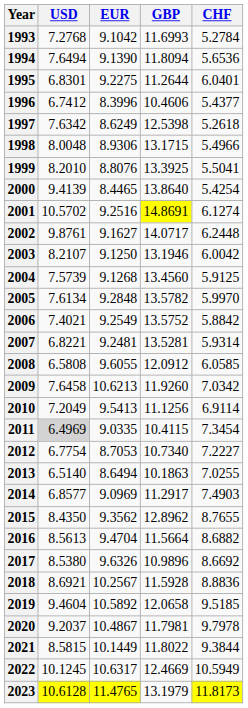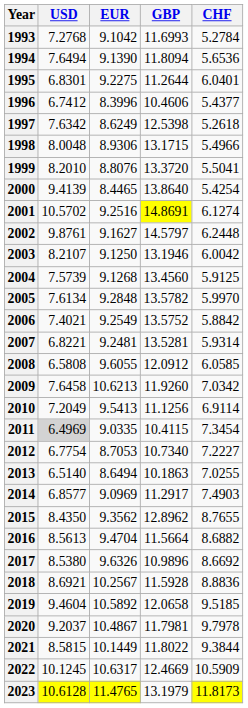1999 | GBP: 13.3925 -> 13.3720
2002 | GBP: 14.0717 -> 14.5797
2022 | CHF: 10.5949 -> 10.5909
